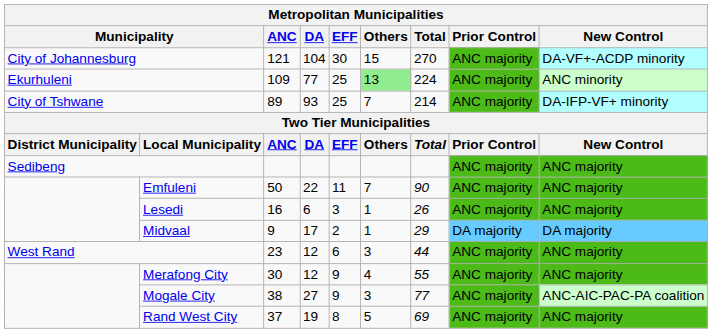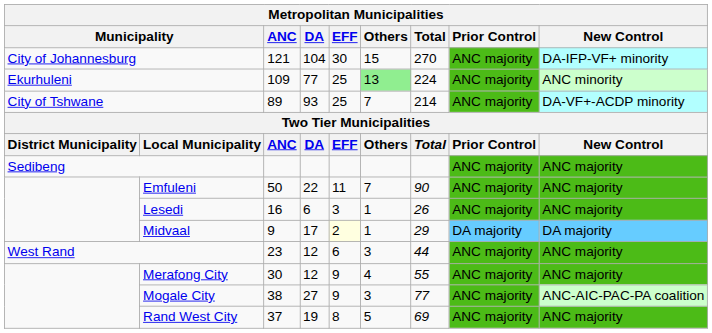City of Johannesburg | New Control: DA-VF+-ACDP minority -> DA-IFP-VF+ minority
City of Tshwane | New Control: DA-IFP-VF+ minority -> DA-VF+-ACDP minority
Midvaal | EFF: no background -> lightyellow background
